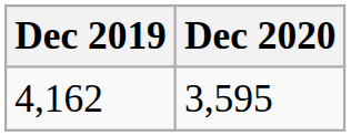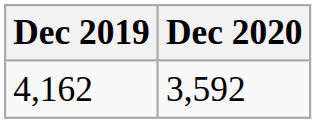4,162 | Dec 2020: 3,595 -> 3,592
